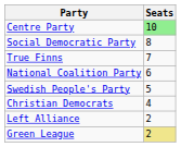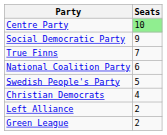Social Democratic Party | Seats: 8 -> 9
Green League | Seats: khaki background -> no background
